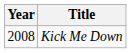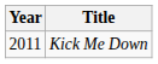Kick Me Down | Year: 2008 -> 2011
